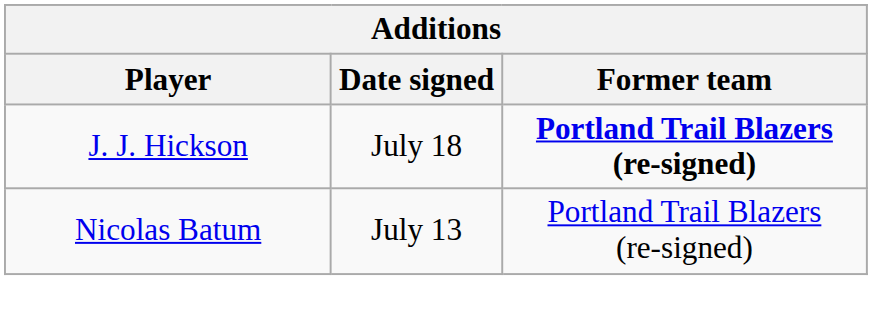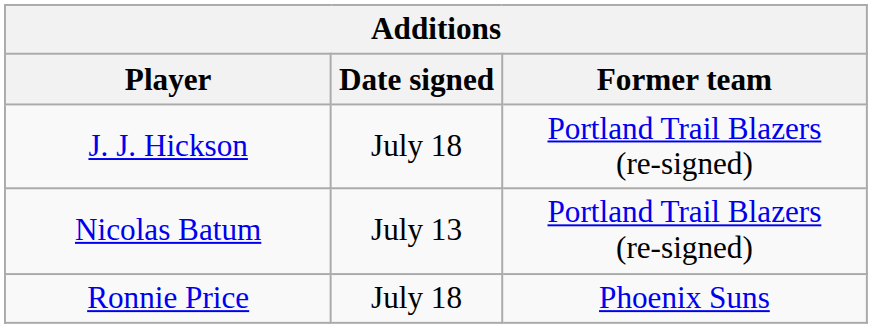J. J. Hickson | Former team: bold -> normal
+ row: Ronnie Price | July 18 | Phoenix Suns
